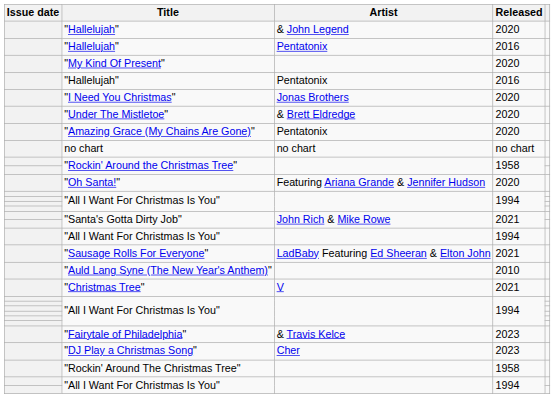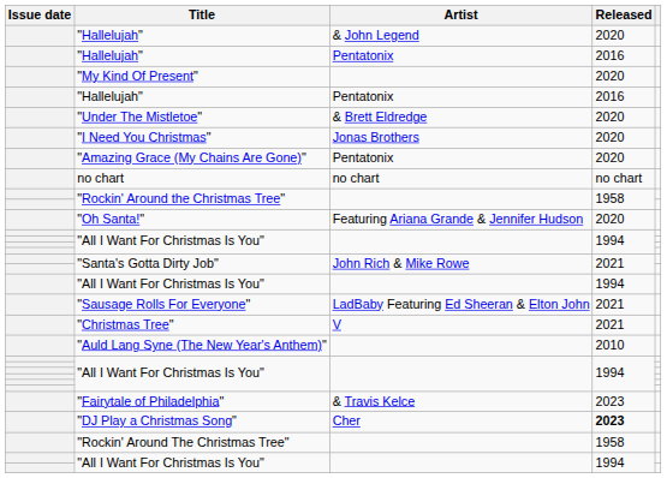rows swapped: "Under The Mistletoe" <-> "I Need You Christmas"
rows swapped: "Christmas Tree" <-> "Auld Lang Syne (The New Year's Anthem)"
"DJ Play a Christmas Song" | Released: normal -> bold
